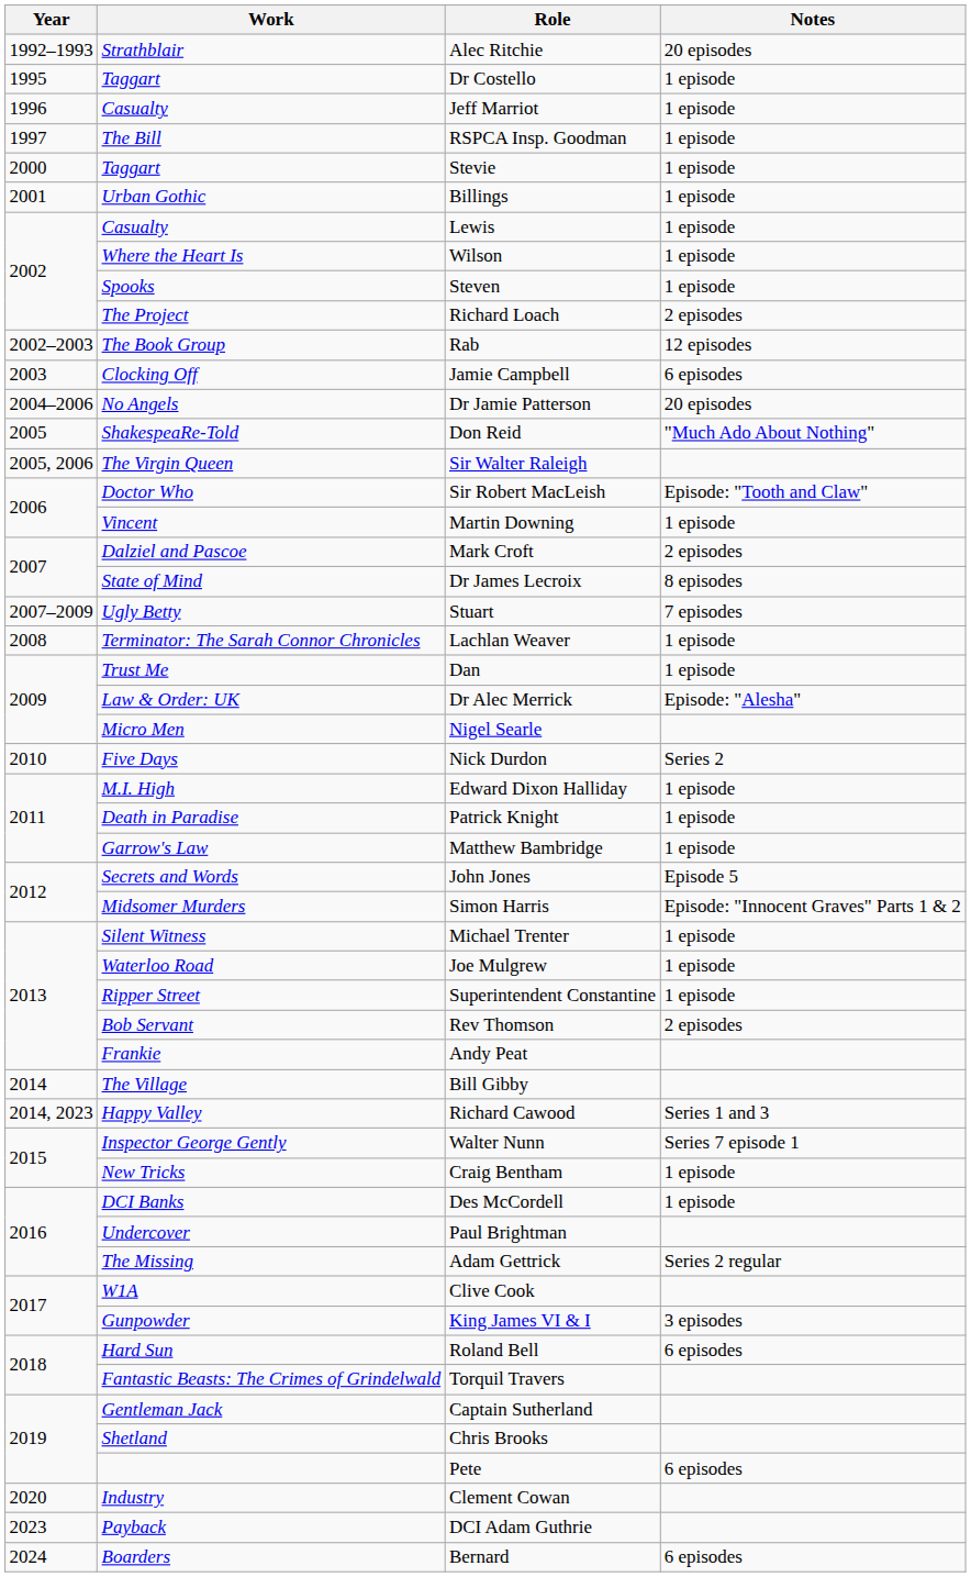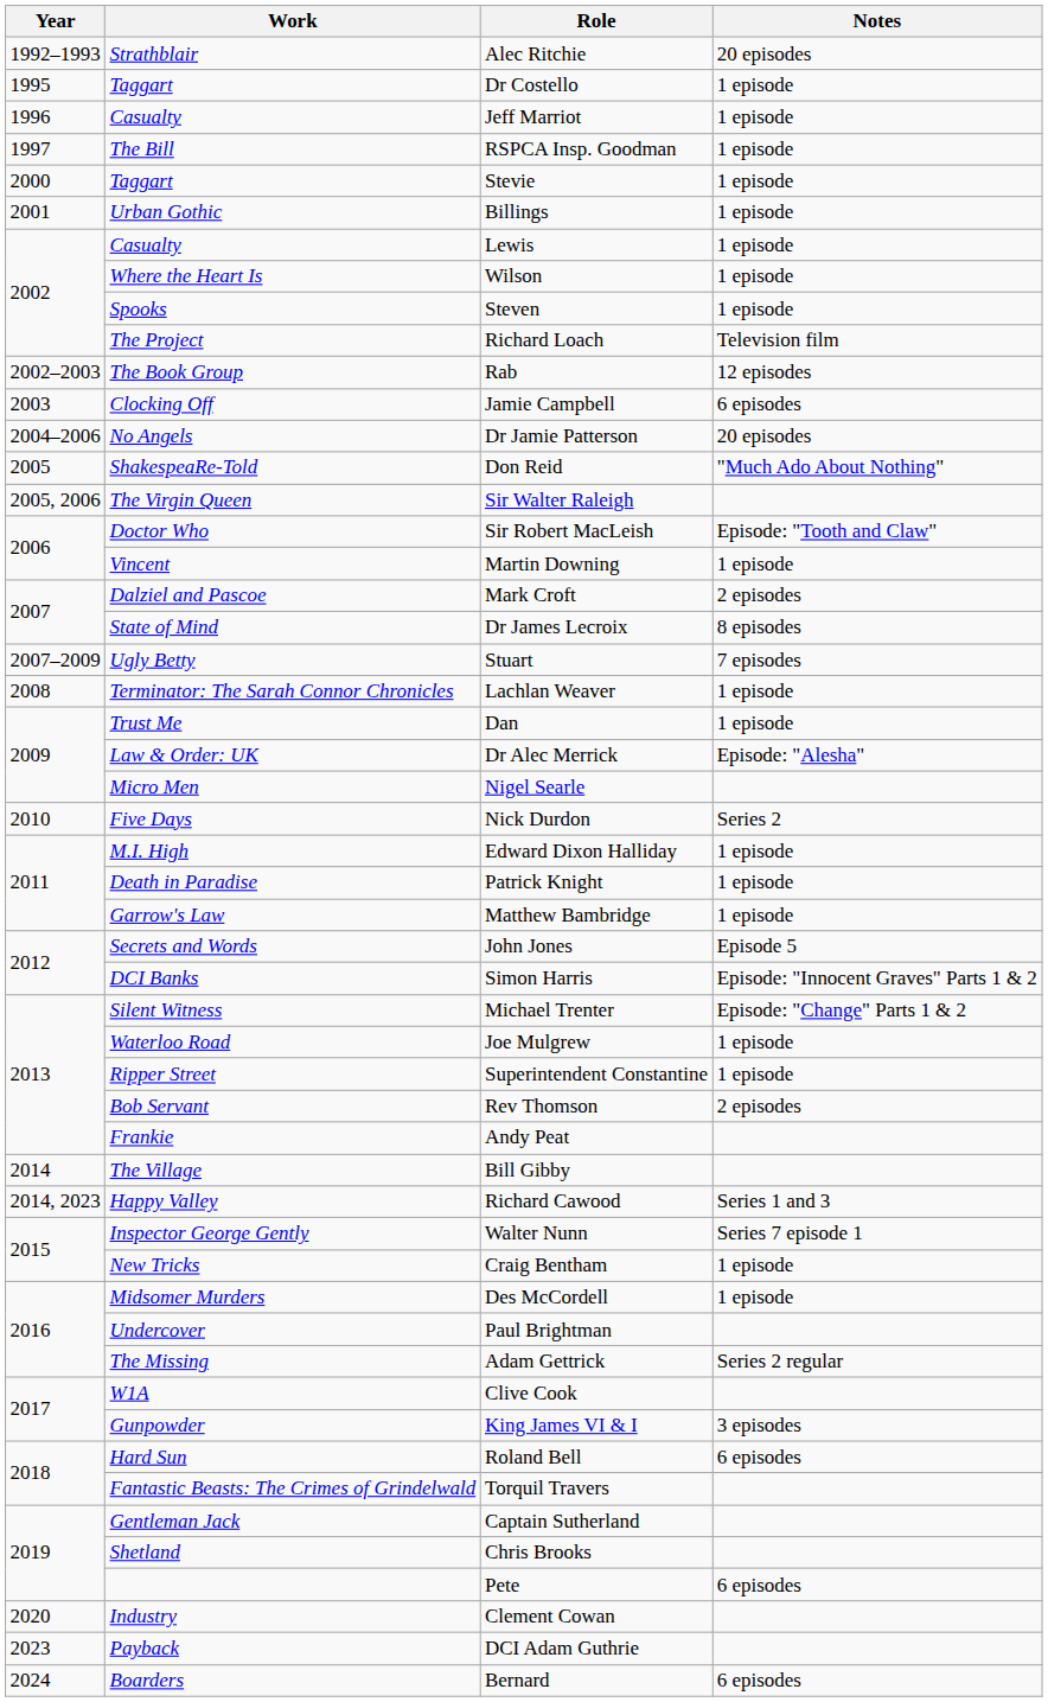Richard Loach | Notes: 2 episodes -> Television film
Simon Harris | Work: Midsomer Murders -> DCI Banks
Michael Trenter | Notes: 1 episode -> Episode: "Change" Parts 1 & 2
Des McCordell | Work: DCI Banks -> Midsomer Murders
